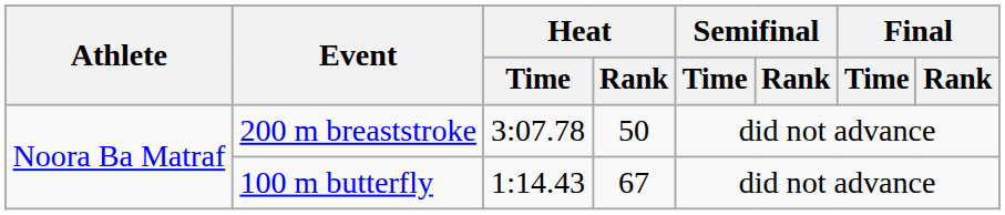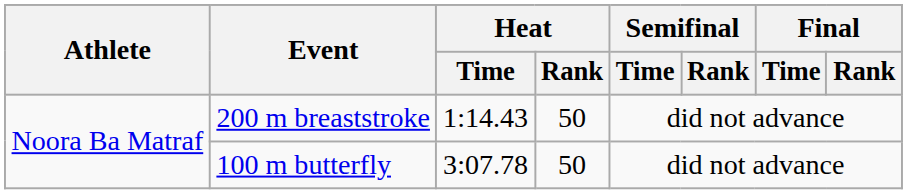200 m breaststroke | Heat / Time: 3:07.78 -> 1:14.43
100 m butterfly | Heat / Time: 1:14.43 -> 3:07.78
100 m butterfly | Heat / Rank: 67 -> 50
